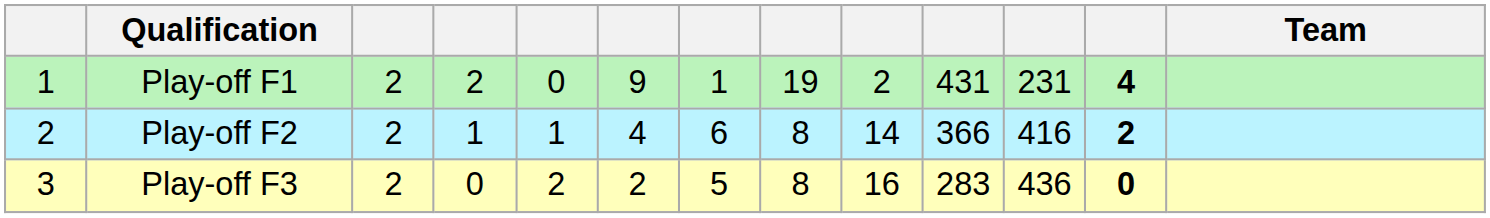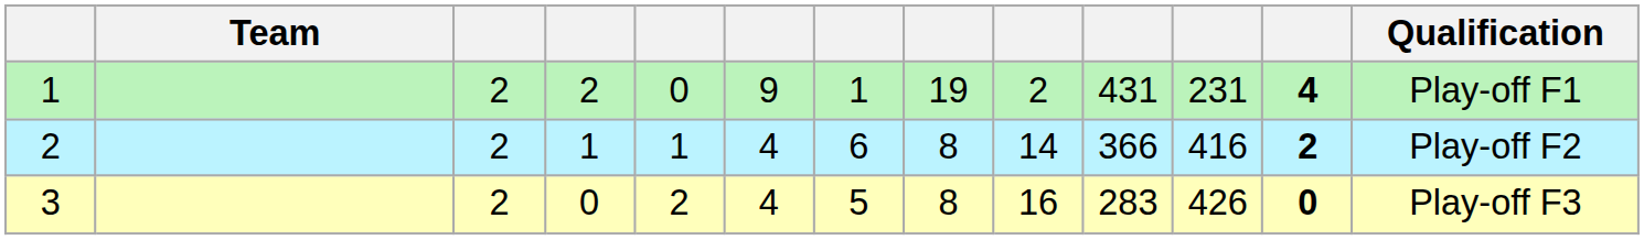columns swapped: Team <-> Qualification
3 | column 6: 2 -> 4
3 | column 11: 436 -> 426
